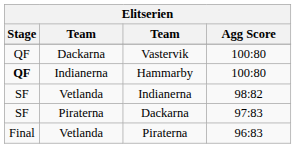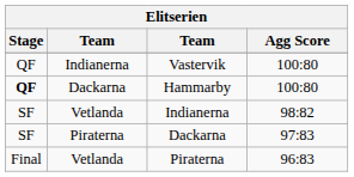Vastervik | column 2: Dackarna -> Indianerna
Hammarby | column 2: Indianerna -> Dackarna
